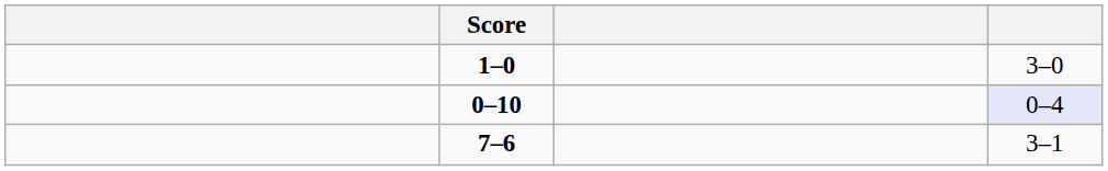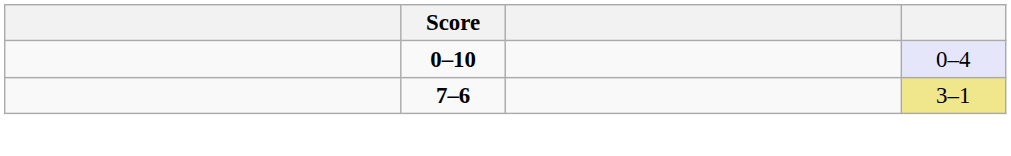- row: 1–0 | 3–0
7–6 | column 4: no background -> khaki background
